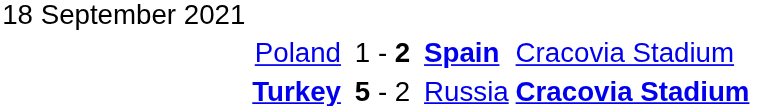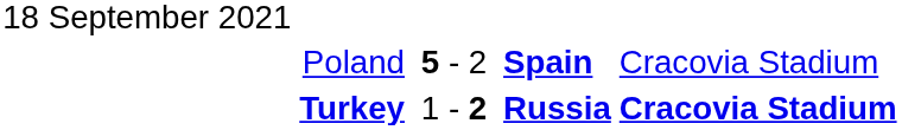Poland | column 4: 1 - 2 -> 5 - 2
Turkey | column 4: 5 - 2 -> 1 - 2
Turkey | column 6: normal -> bold
